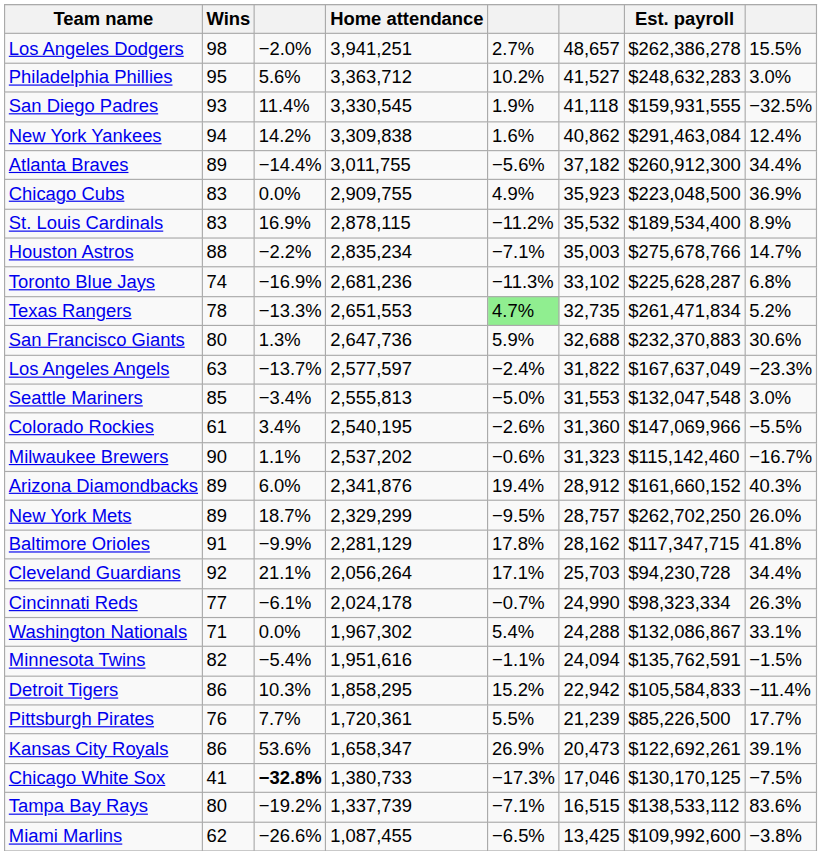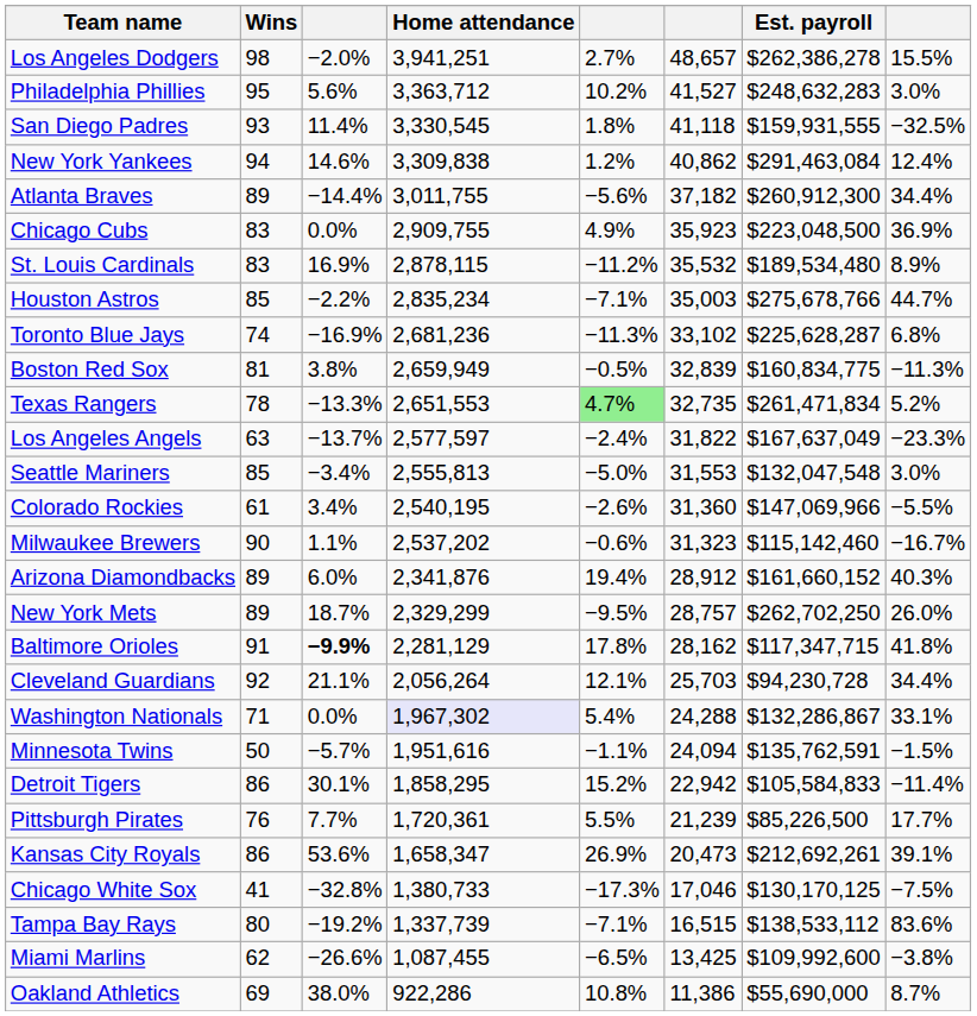San Diego Padres | column 5: 1.9% -> 1.8%
New York Yankees | column 3: 14.2% -> 14.6%
New York Yankees | column 5: 1.6% -> 1.2%
St. Louis Cardinals | Est. payroll: $189,534,400 -> $189,534,480
Houston Astros | Wins: 88 -> 85
Houston Astros | column 8: 14.7% -> 44.7%
+ row: Boston Red Sox | 81 | 3.8% | 2,659,949 | −0.5% | 32,839 | $160,834,775 | −11.3%
- row: San Francisco Giants | 80 | 1.3% | 2,647,736 | 5.9% | 32,688 | $232,370,883 | 30.6%
Baltimore Orioles | column 3: normal -> bold
Cleveland Guardians | column 5: 17.1% -> 12.1%
- row: Cincinnati Reds | 77 | −6.1% | 2,024,178 | −0.7% | 24,990 | $98,323,334 | 26.3%
Washington Nationals | Home attendance: no background -> lavender background
Washington Nationals | Est. payroll: $132,086,867 -> $132,286,867
Minnesota Twins | Wins: 82 -> 50
Minnesota Twins | column 3: −5.4% -> −5.7%
Detroit Tigers | column 3: 10.3% -> 30.1%
Kansas City Royals | Est. payroll: $122,692,261 -> $212,692,261
Chicago White Sox | column 3: bold -> normal
+ row: Oakland Athletics | 69 | 38.0% | 922,286 | 10.8% | 11,386 | $55,690,000 | 8.7%
